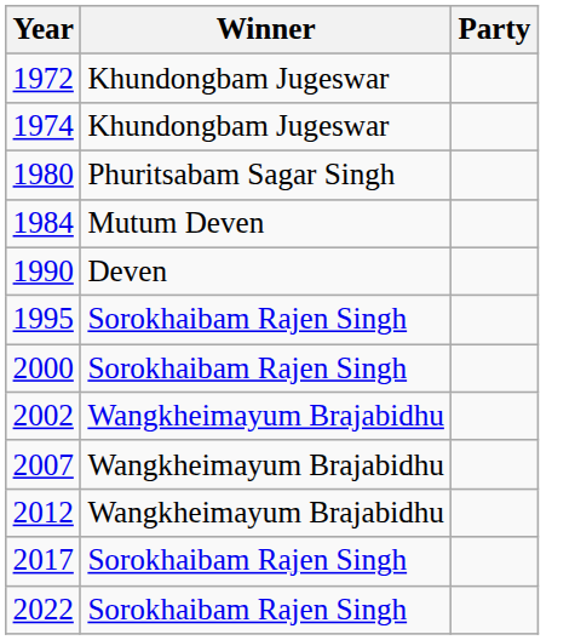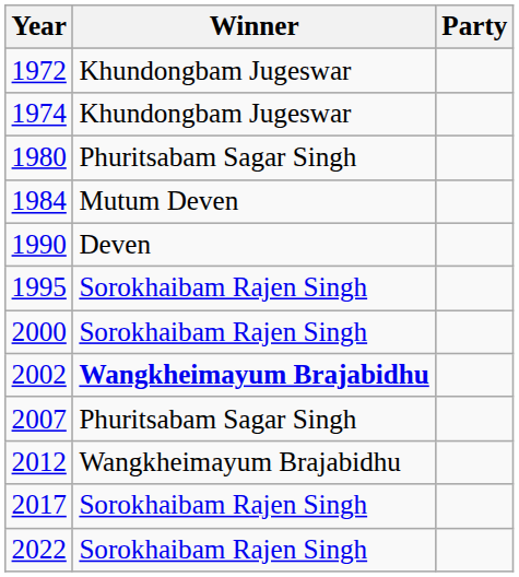2002 | Winner: normal -> bold
2007 | Winner: Wangkheimayum Brajabidhu -> Phuritsabam Sagar Singh
